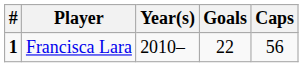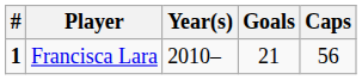Francisca Lara | Goals: 22 -> 21
